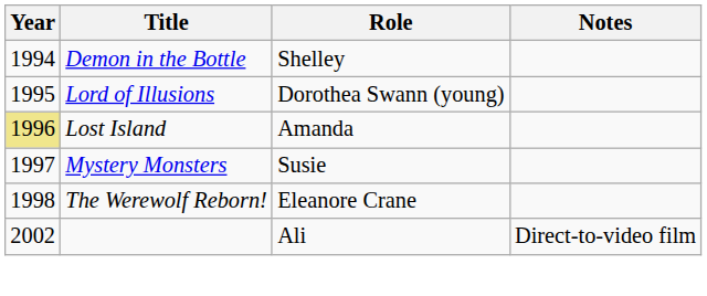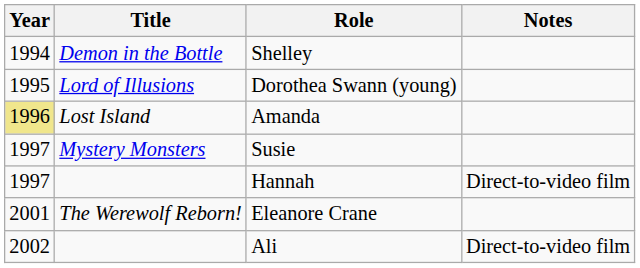+ row: 1997 | Hannah | Direct-to-video film
Eleanore Crane | Year: 1998 -> 2001
